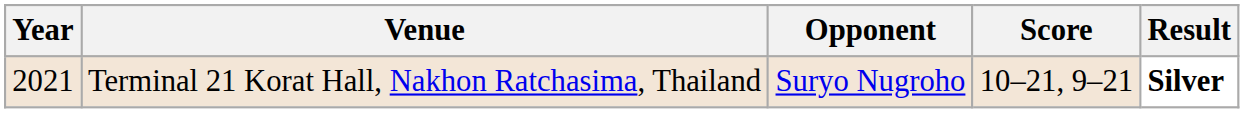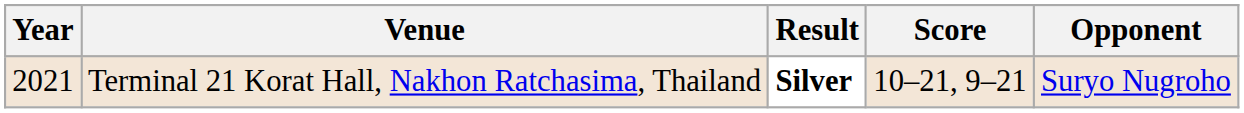columns swapped: Opponent <-> Result
